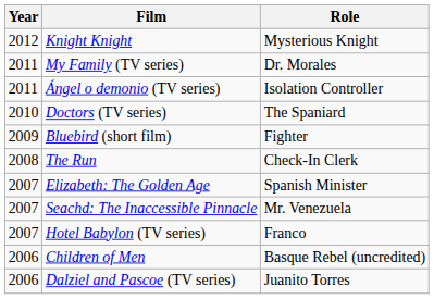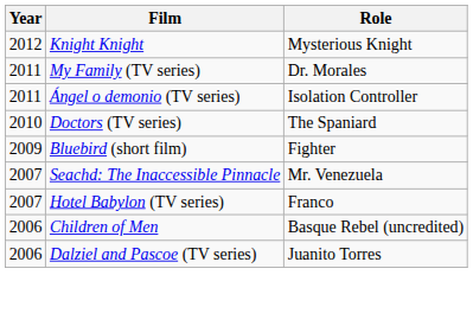- row: 2008 | The Run | Check-In Clerk
- row: 2007 | Elizabeth: The Golden Age | Spanish Minister
